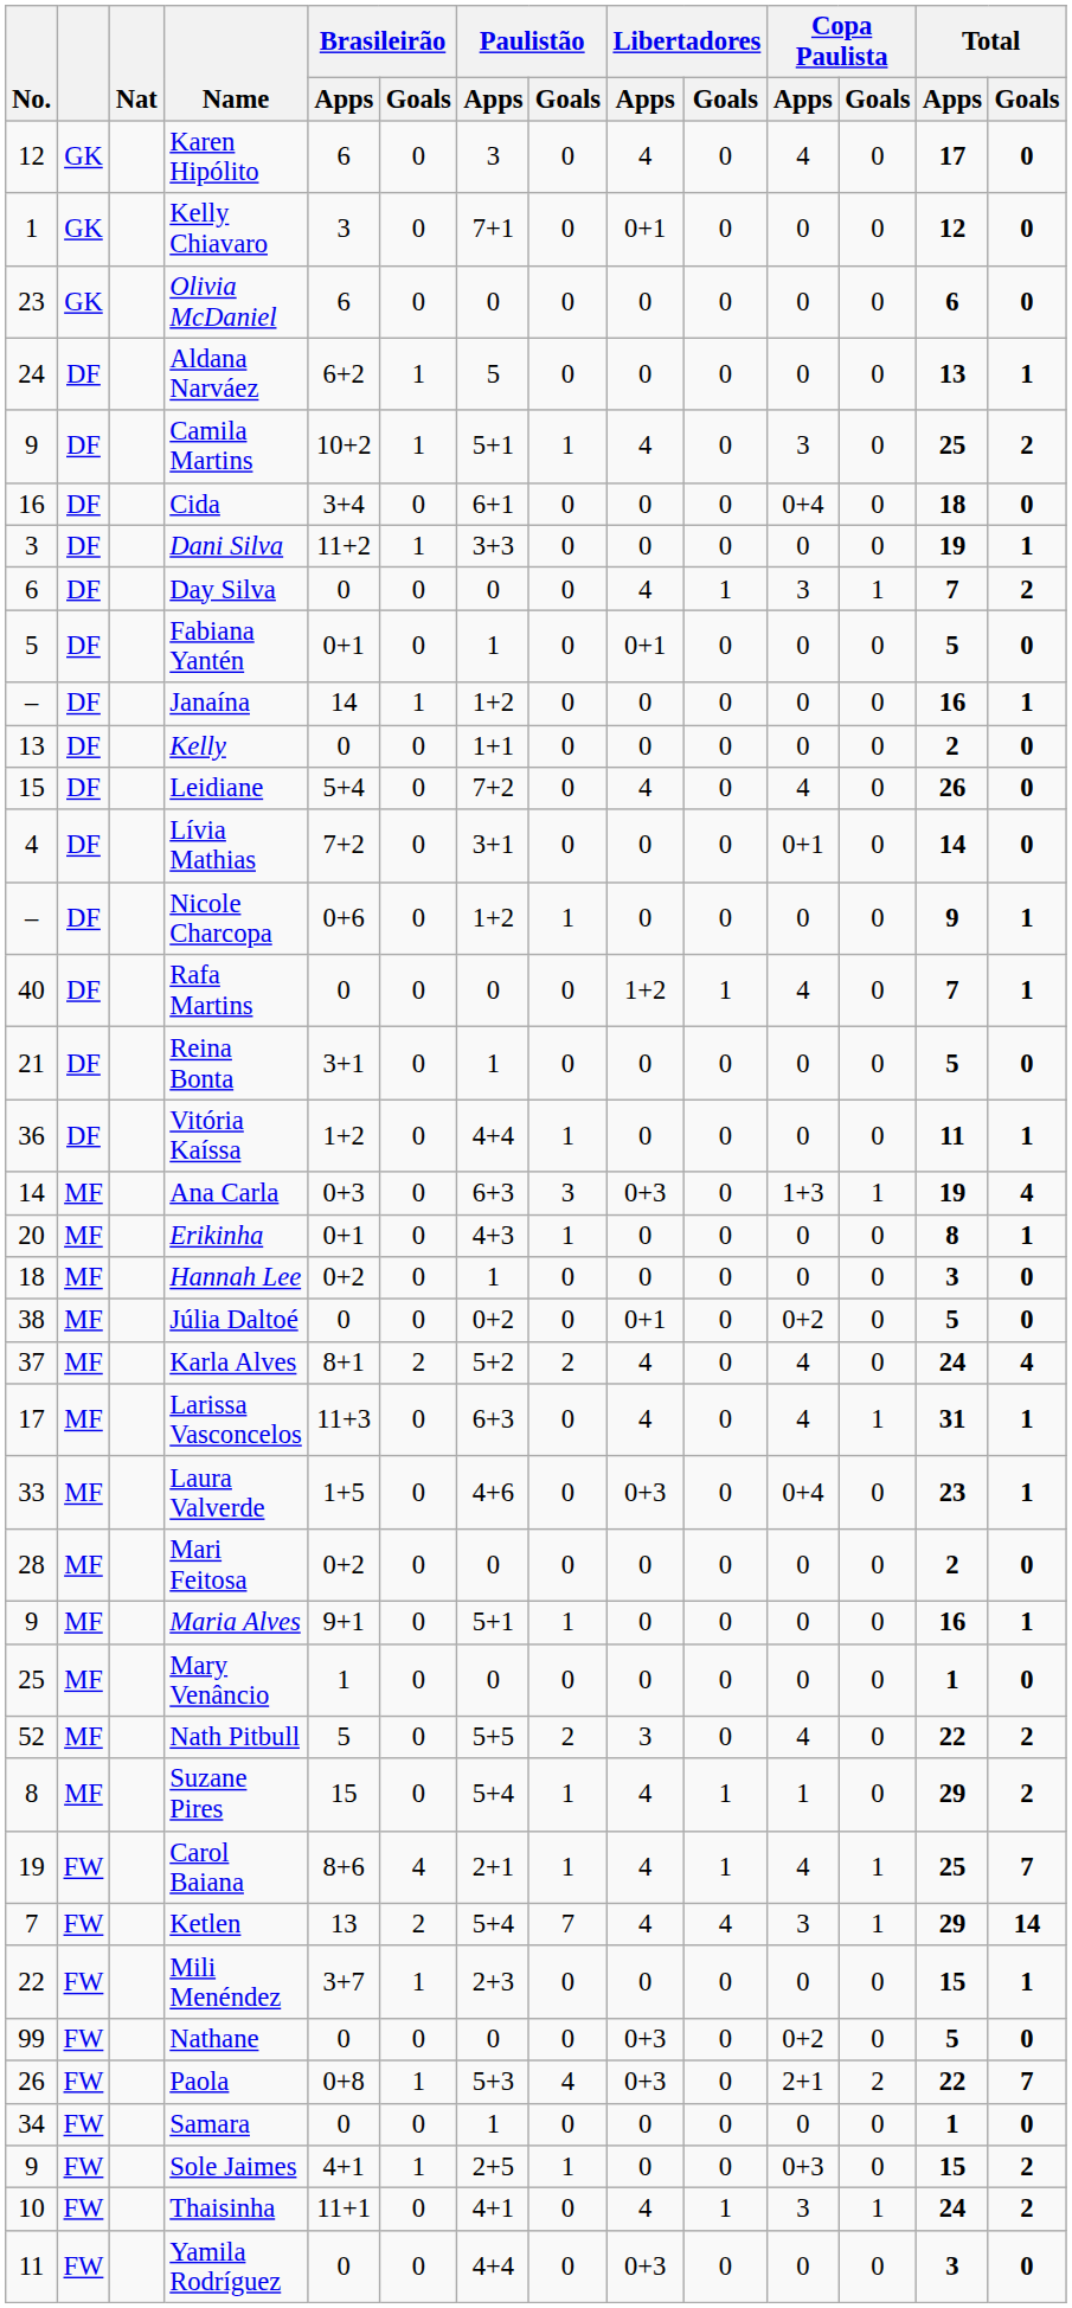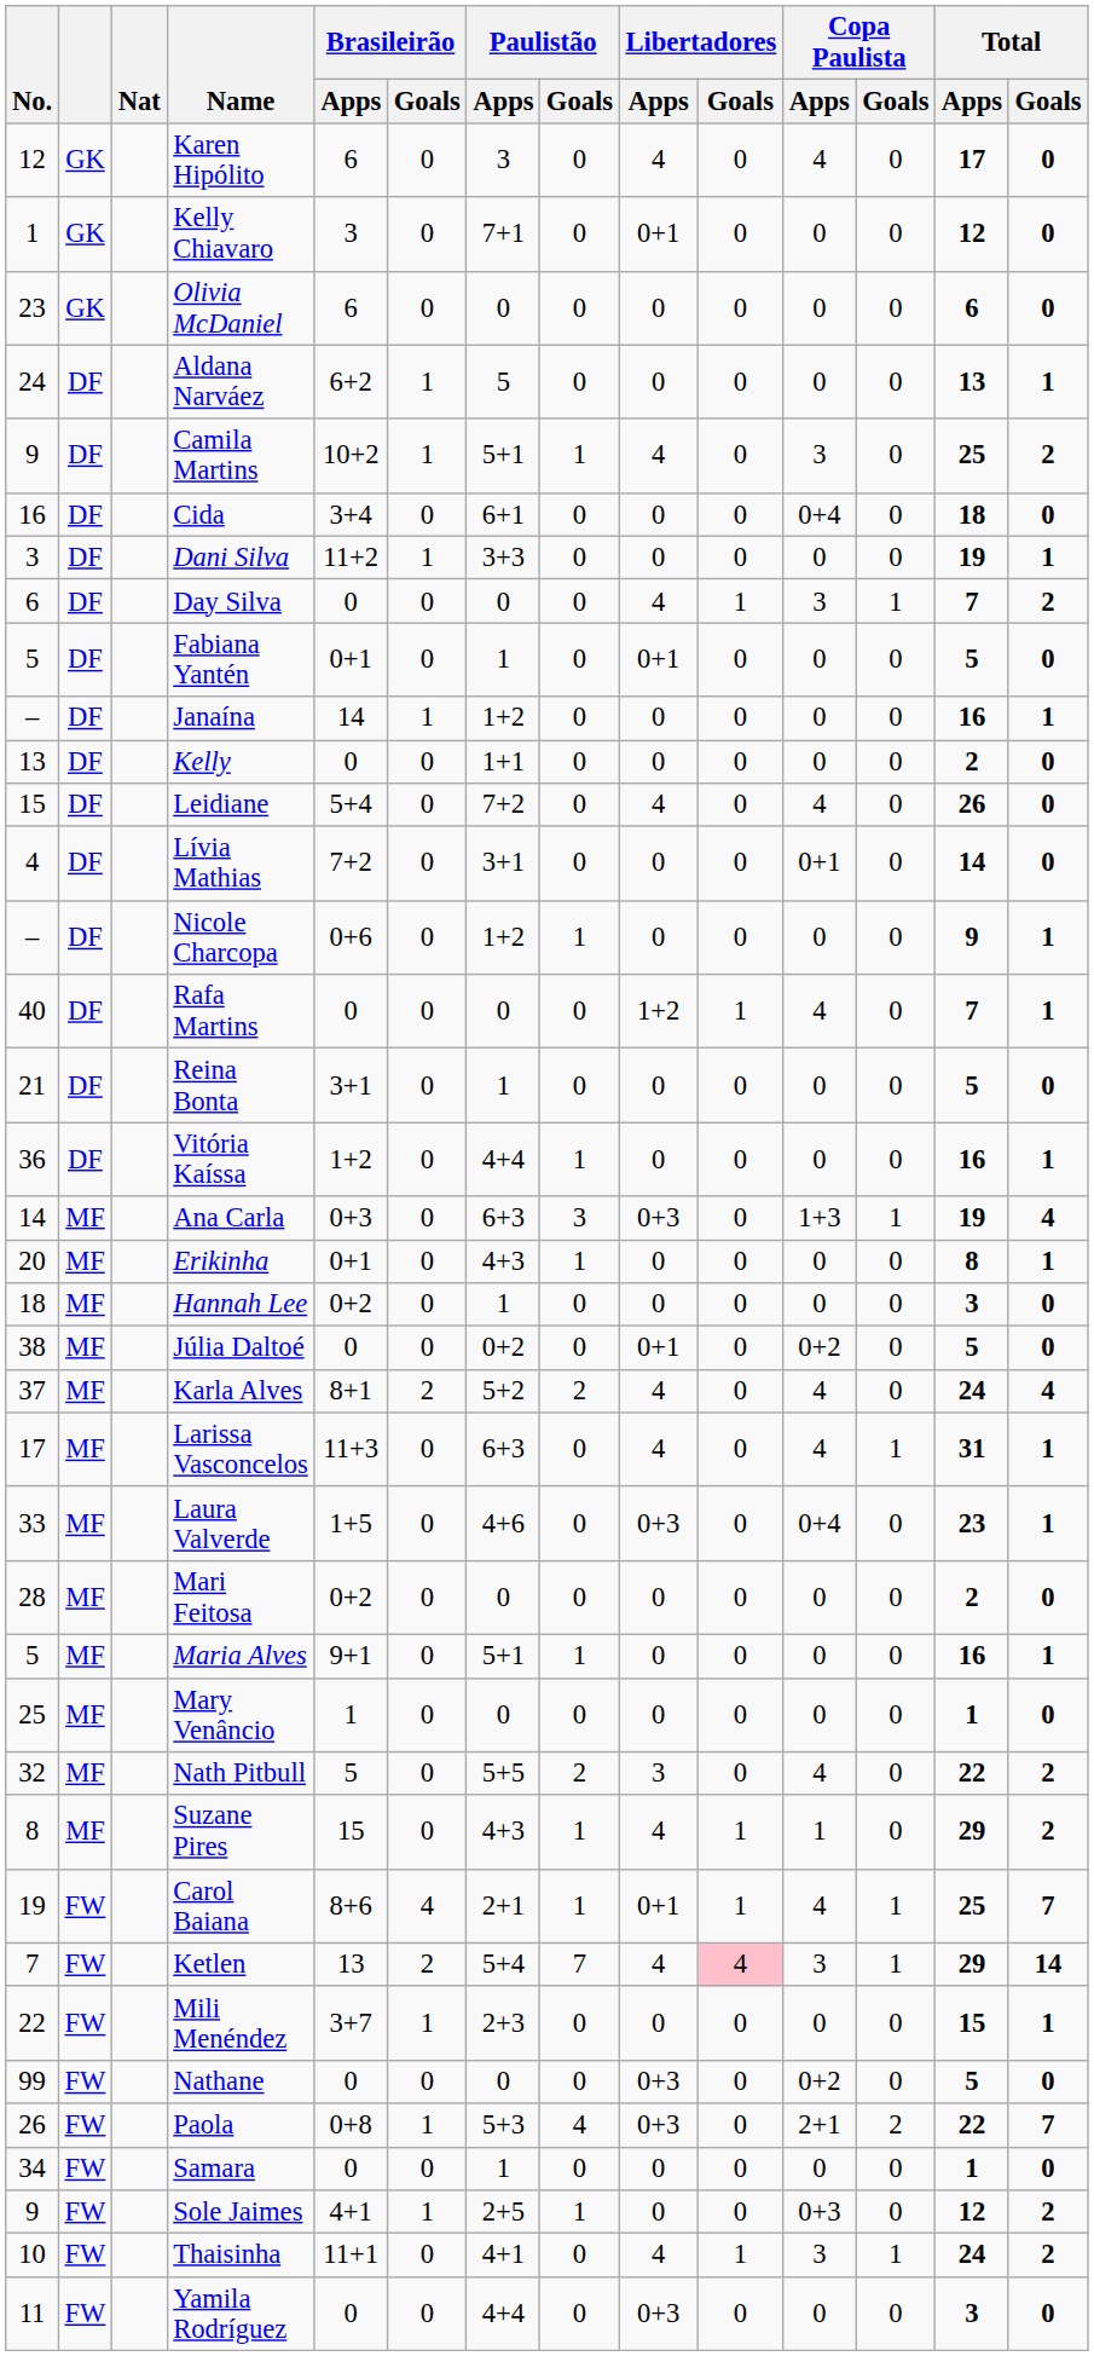Vitória Kaíssa | Total / Apps: 11 -> 16
Maria Alves | No.: 9 -> 5
Nath Pitbull | No.: 52 -> 32
Suzane Pires | Paulistão / Apps: 5+4 -> 4+3
Carol Baiana | Libertadores / Apps: 4 -> 0+1
Ketlen | Libertadores / Goals: no background -> pink background
Sole Jaimes | Total / Apps: 15 -> 12
